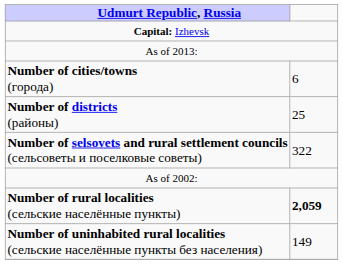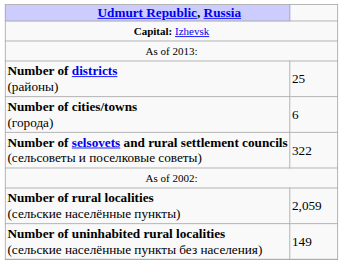rows swapped: Number of districts (районы) <-> Number of cities/towns (города)
Number of rural localities (сельские населённые пункты) | column 2: bold -> normal
